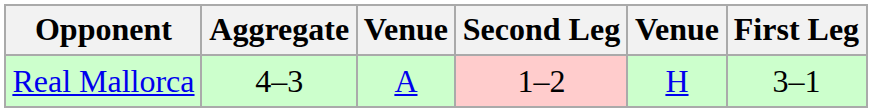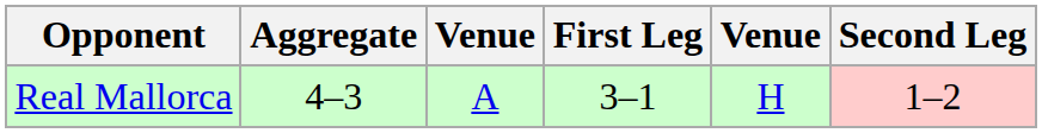columns swapped: First Leg <-> Second Leg
